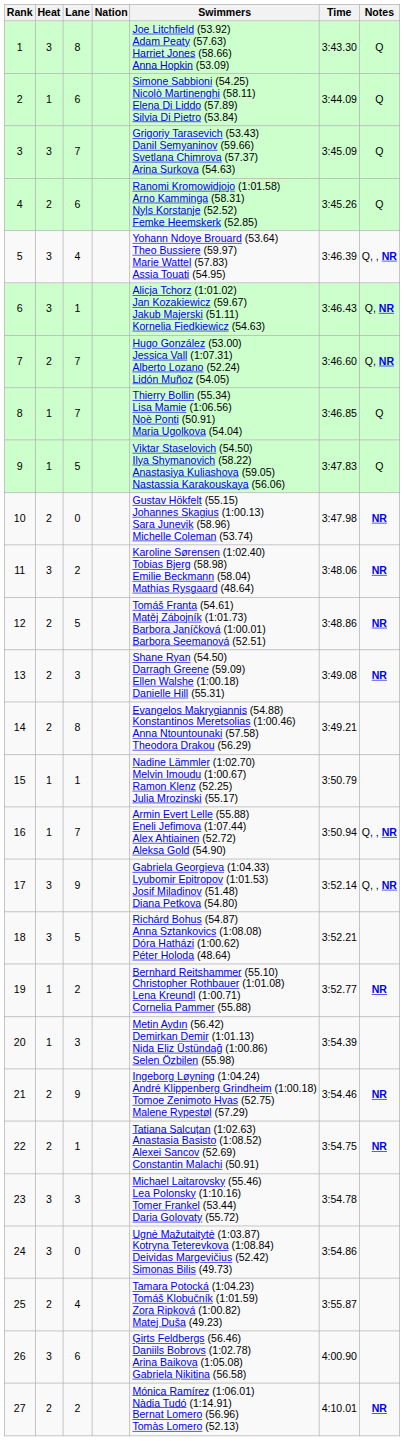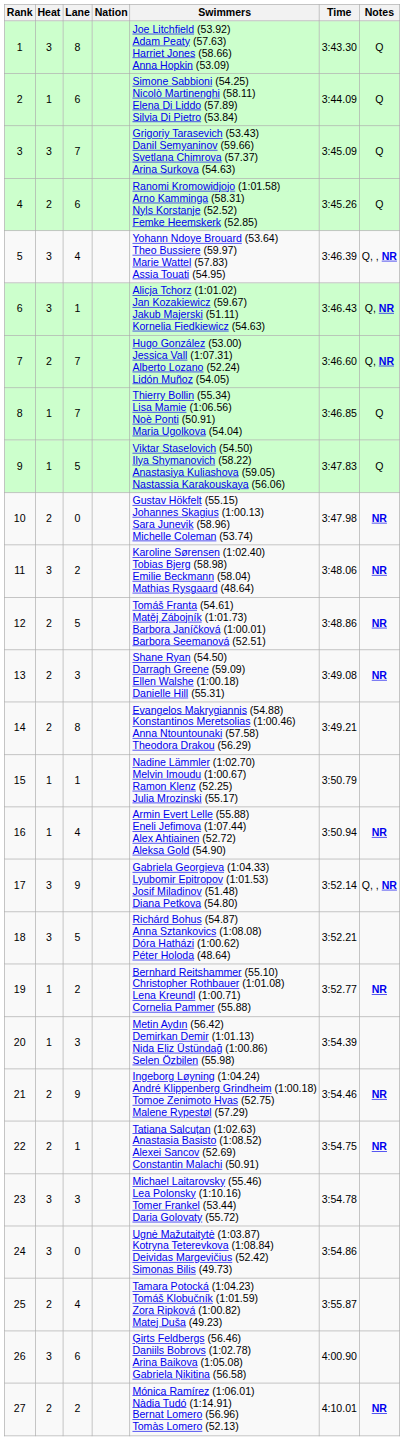16 | Lane: 7 -> 4
16 | Notes: Q, , NR -> NR
